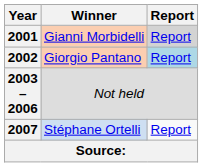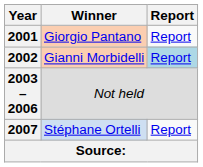2001 | Winner: Gianni Morbidelli -> Giorgio Pantano
2001 | Report: lightgrey background -> no background
2002 | Winner: Giorgio Pantano -> Gianni Morbidelli
